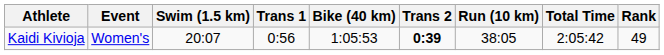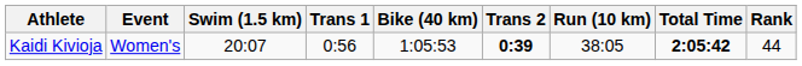Kaidi Kivioja | Total Time: normal -> bold
Kaidi Kivioja | Rank: 49 -> 44
